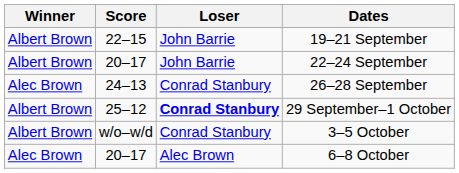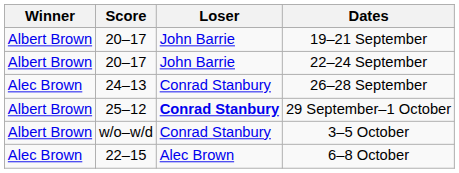19–21 September | Score: 22–15 -> 20–17
6–8 October | Score: 20–17 -> 22–15
